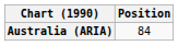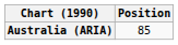Australia (ARIA) | Position: 84 -> 85
